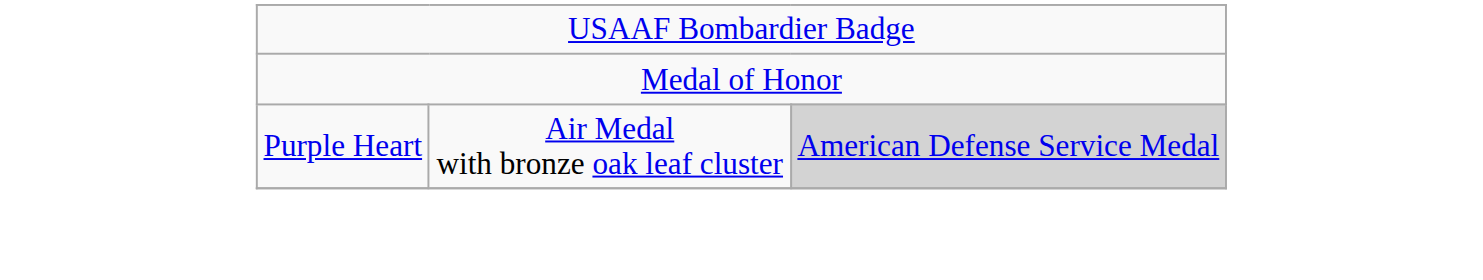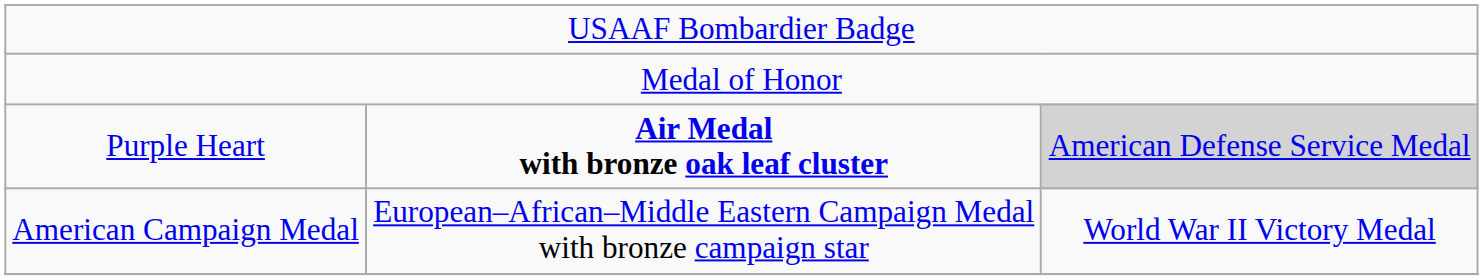Purple Heart | column 2: normal -> bold
+ row: American Campaign Medal | European–African–Middle Eastern Campaign Medal with bronze campaign star | World War II Victory Medal
